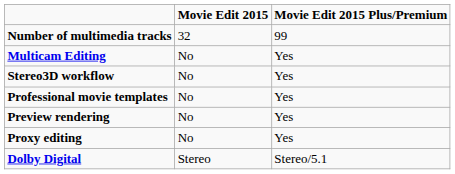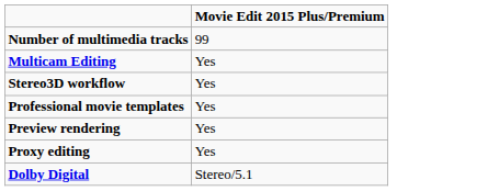- column: Movie Edit 2015 | 32 | No | No | No | No | No | Stereo
